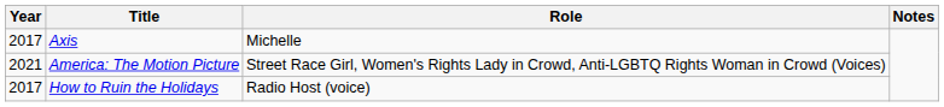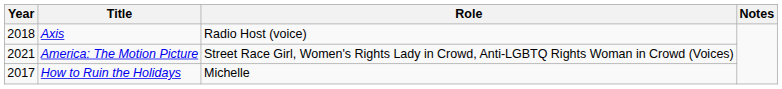Axis | Year: 2017 -> 2018
Axis | Role: Michelle -> Radio Host (voice)
How to Ruin the Holidays | Role: Radio Host (voice) -> Michelle
